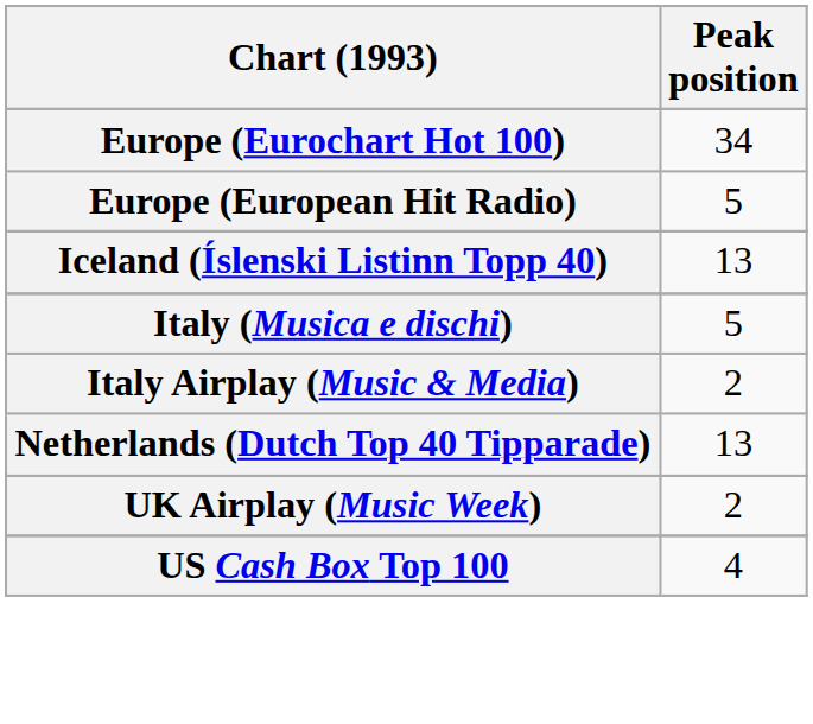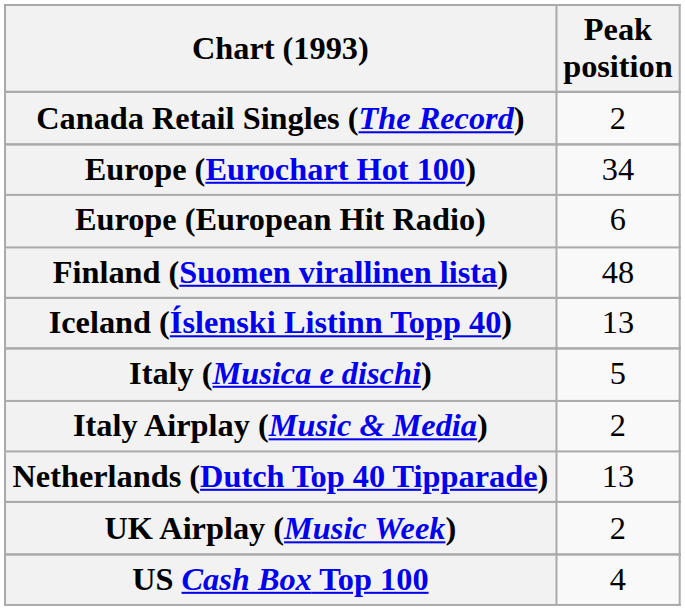+ row: Canada Retail Singles (The Record) | 2
Europe (European Hit Radio) | Peak position: 5 -> 6
+ row: Finland (Suomen virallinen lista) | 48
